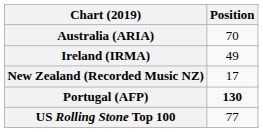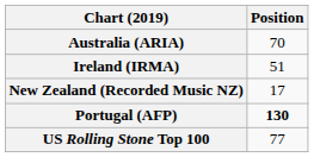Ireland (IRMA) | Position: 49 -> 51
